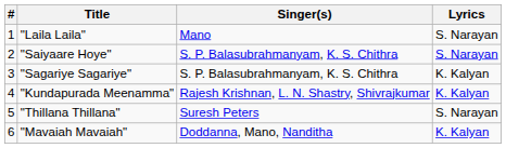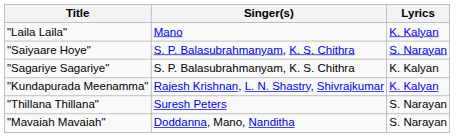- column: # | 1 | 2 | 3 | 4 | 5 | 6
"Laila Laila" | Lyrics: S. Narayan -> K. Kalyan
"Mavaiah Mavaiah" | Lyrics: K. Kalyan -> S. Narayan
